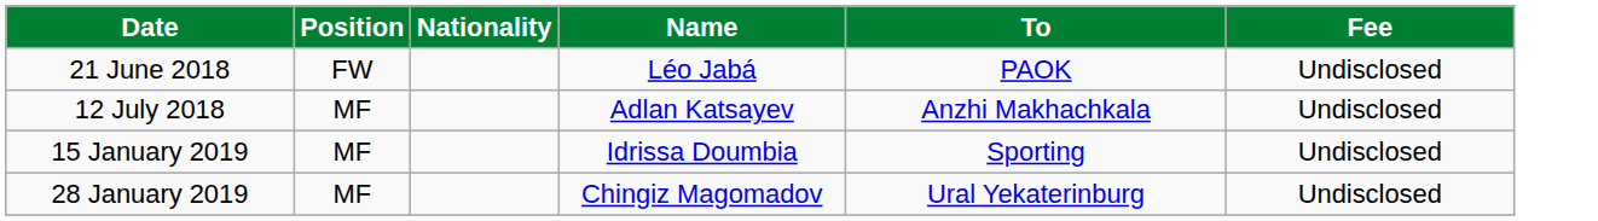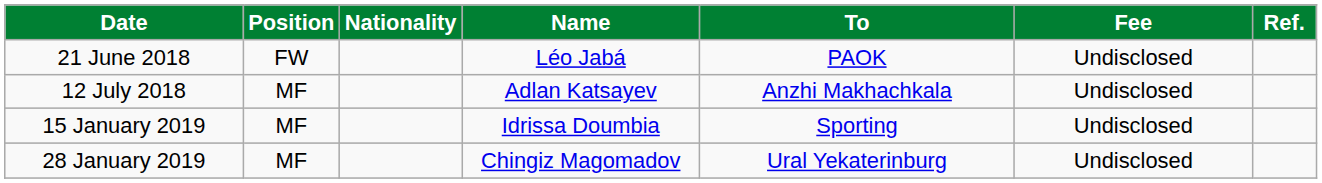+ column: Ref.
